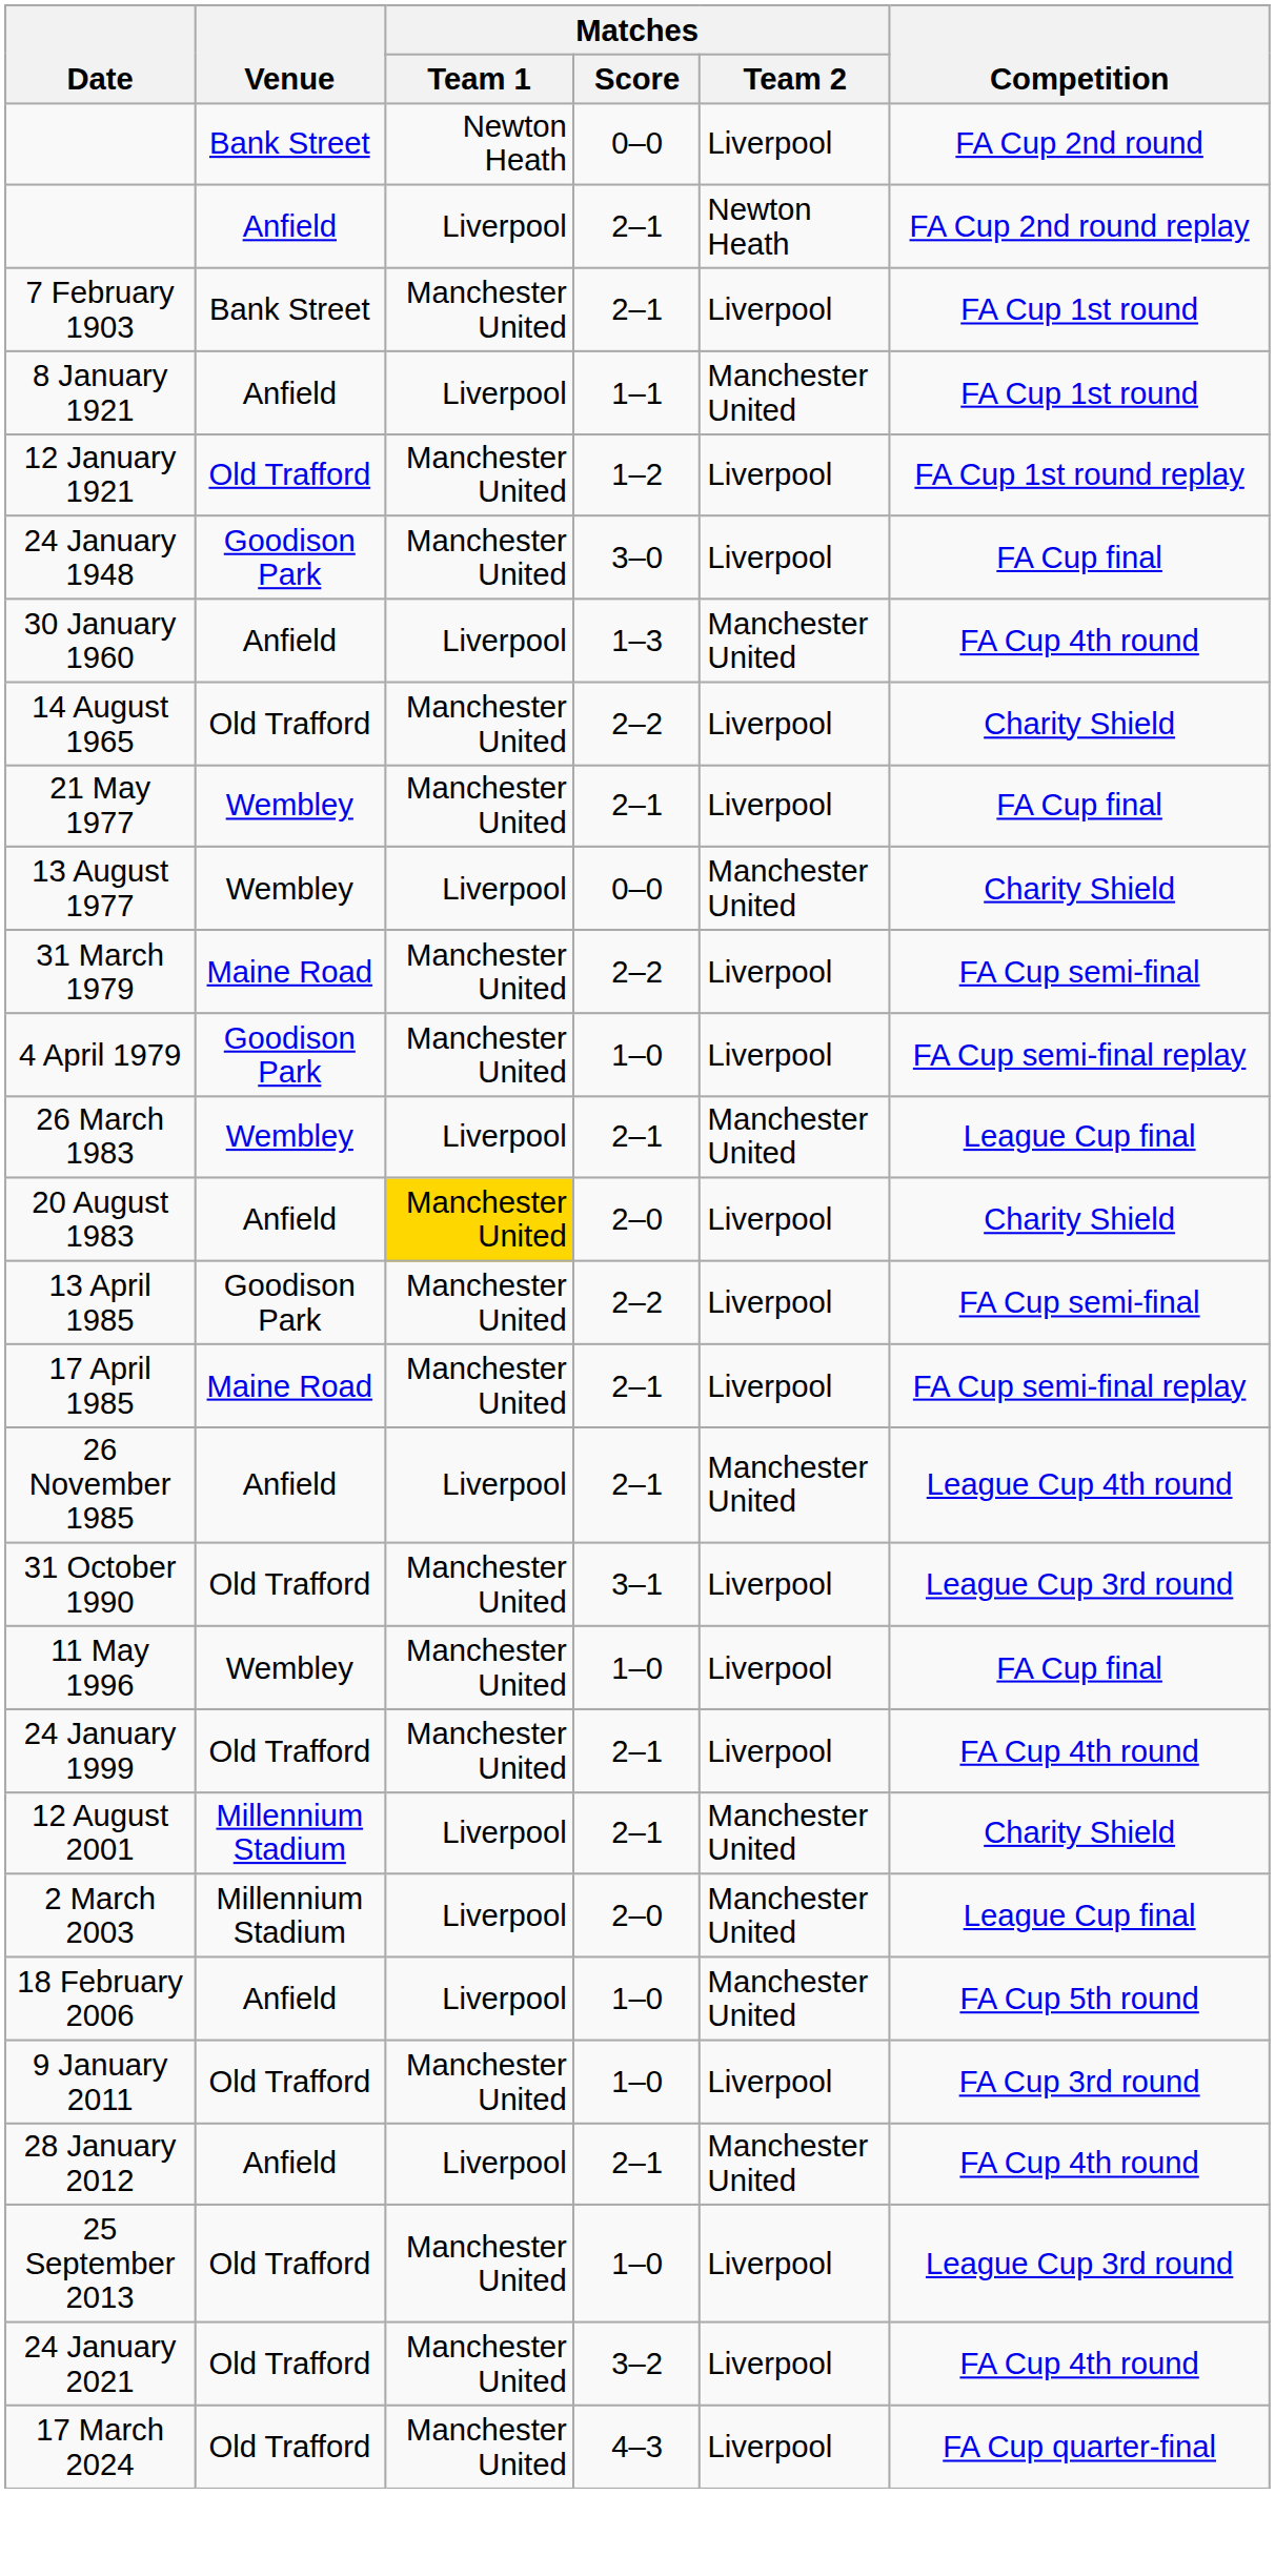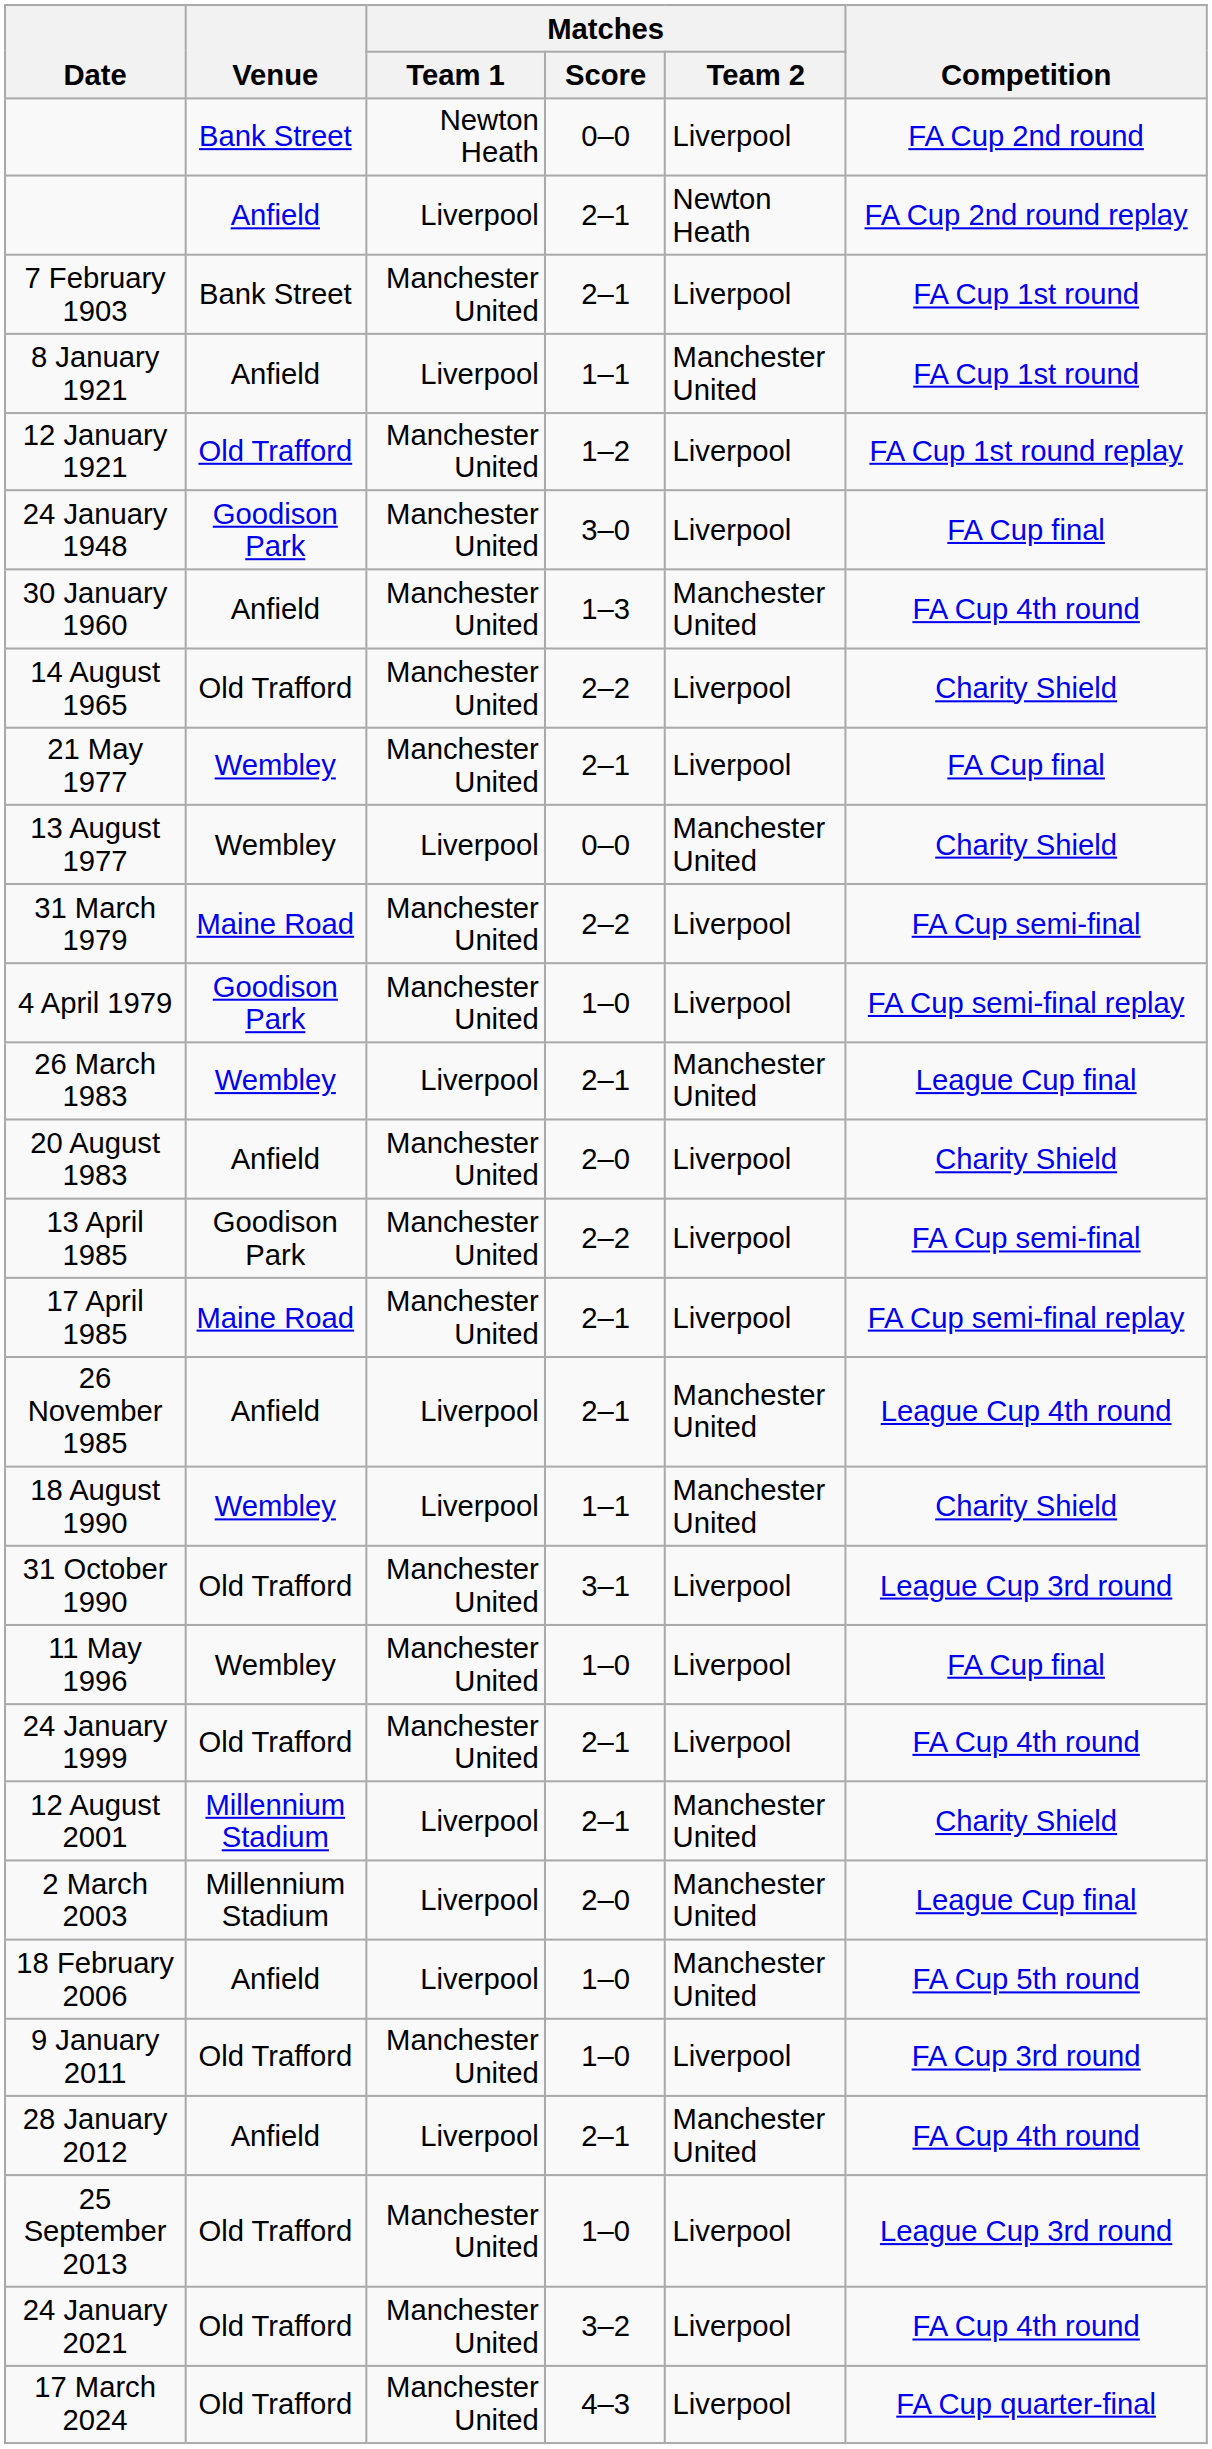30 January 1960 | Matches / Team 1: Liverpool -> Manchester United
20 August 1983 | Matches / Team 1: gold background -> no background
+ row: 18 August 1990 | Wembley | Liverpool | 1–1 | Manchester United | Charity Shield
